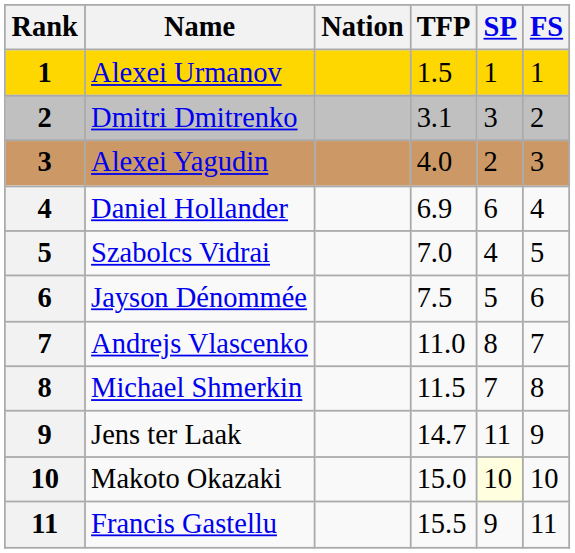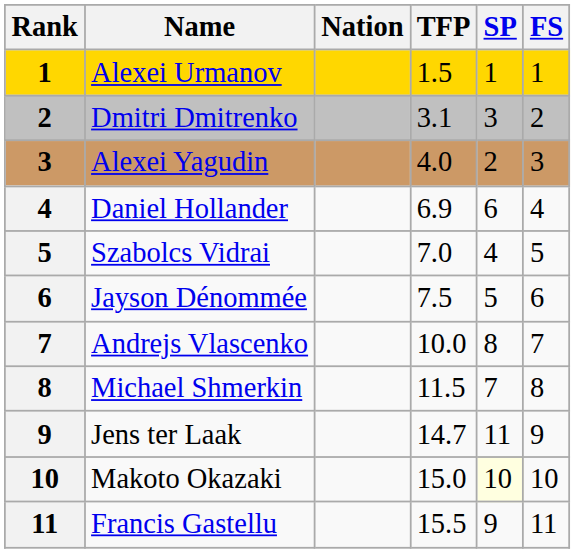Andrejs Vlascenko | TFP: 11.0 -> 10.0
